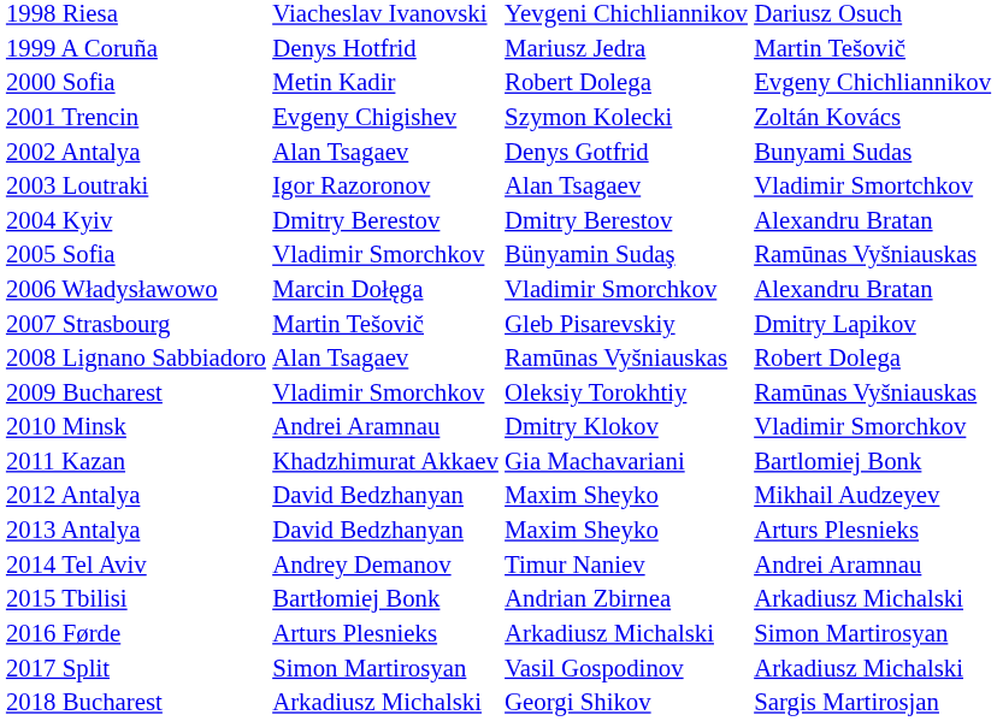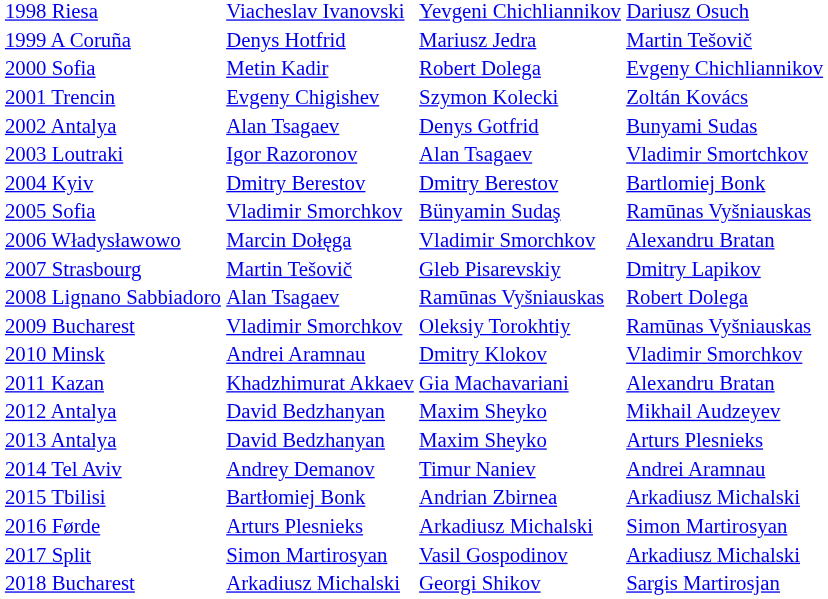2004 Kyiv | column 4: Alexandru Bratan -> Bartlomiej Bonk
2011 Kazan | column 4: Bartlomiej Bonk -> Alexandru Bratan
